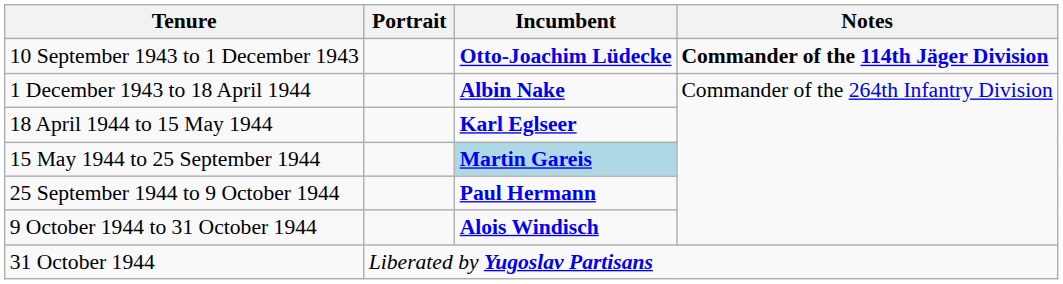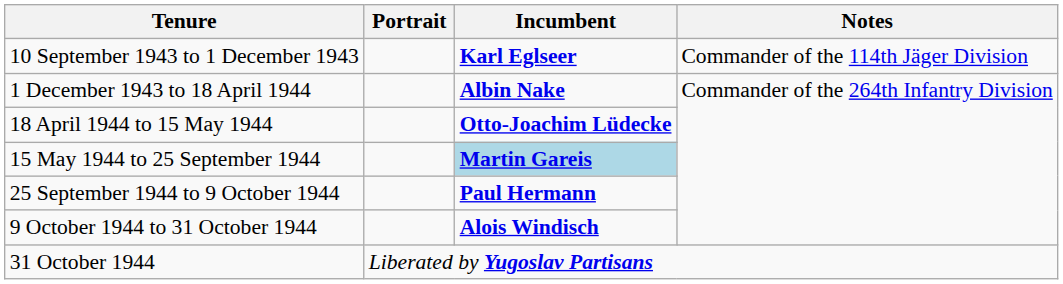10 September 1943 to 1 December 1943 | Incumbent: Otto-Joachim Lüdecke -> Karl Eglseer
10 September 1943 to 1 December 1943 | Notes: bold -> normal
18 April 1944 to 15 May 1944 | Incumbent: Karl Eglseer -> Otto-Joachim Lüdecke
